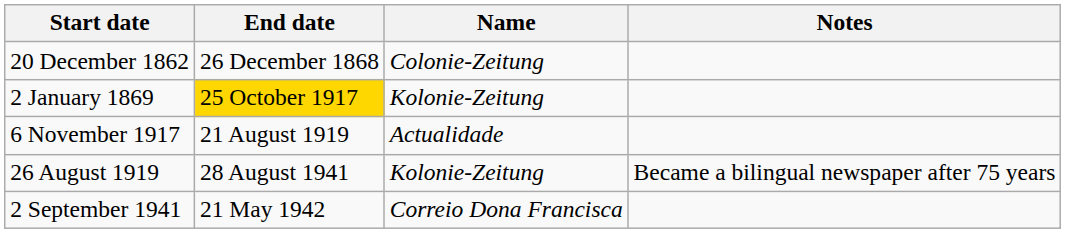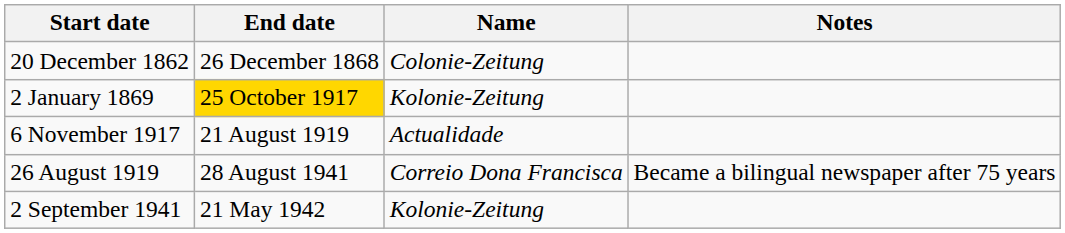26 August 1919 | Name: Kolonie-Zeitung -> Correio Dona Francisca
2 September 1941 | Name: Correio Dona Francisca -> Kolonie-Zeitung
